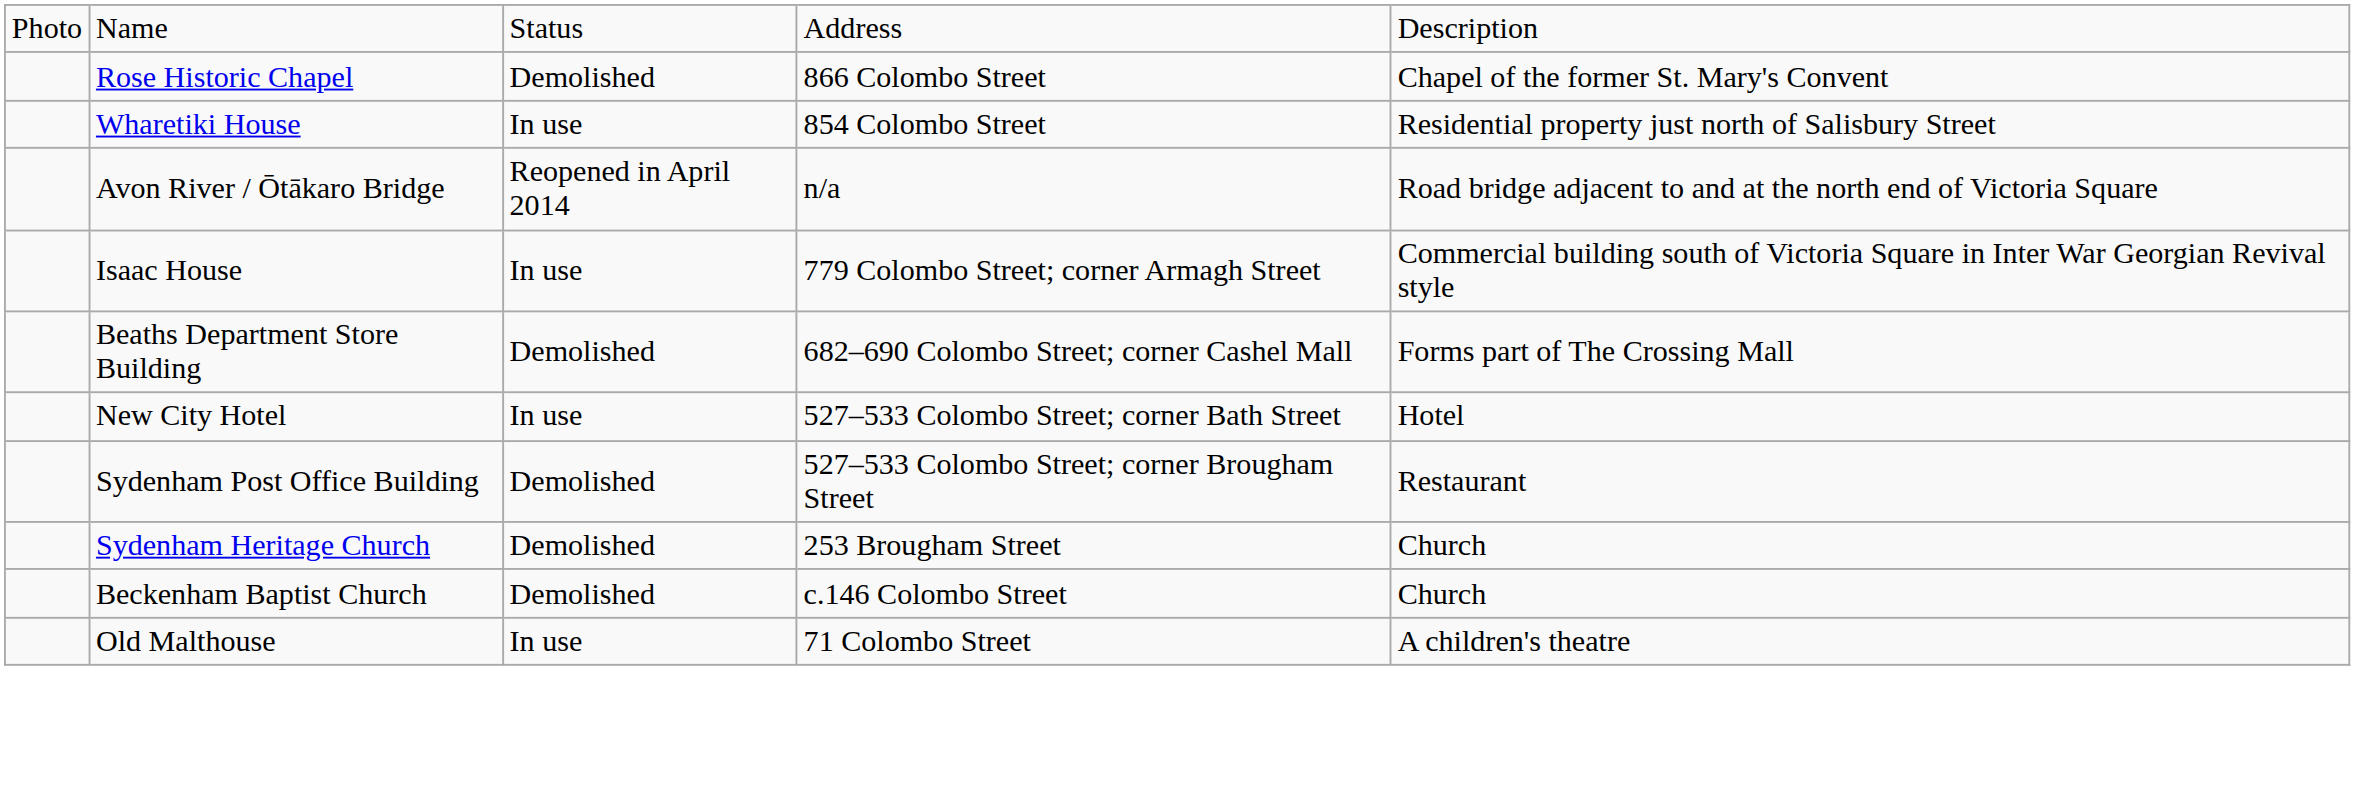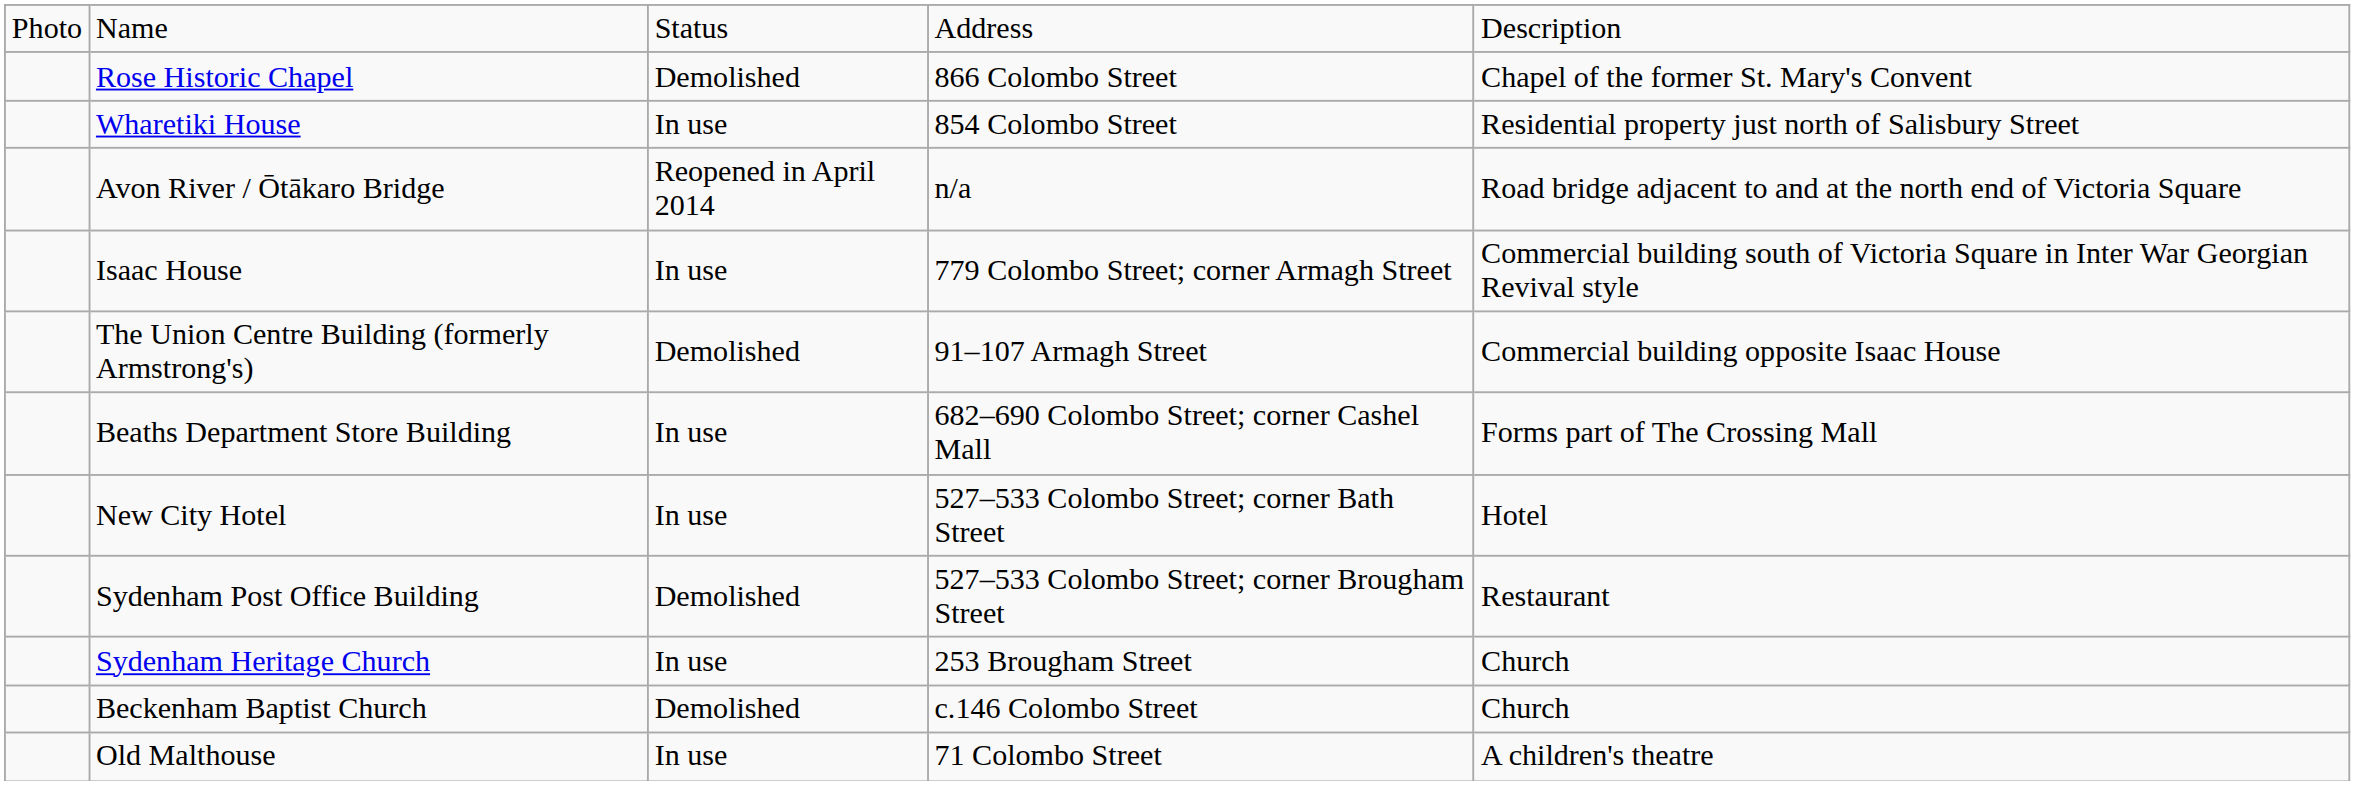+ row: The Union Centre Building (formerly Armstrong's) | Demolished | 91–107 Armagh Street | Commercial building opposite Isaac House
Beaths Department Store Building | column 3: Demolished -> In use
Sydenham Heritage Church | column 3: Demolished -> In use
